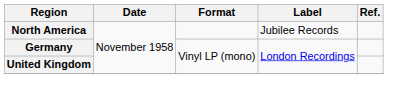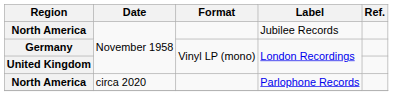+ row: North America | circa 2020 | Parlophone Records
